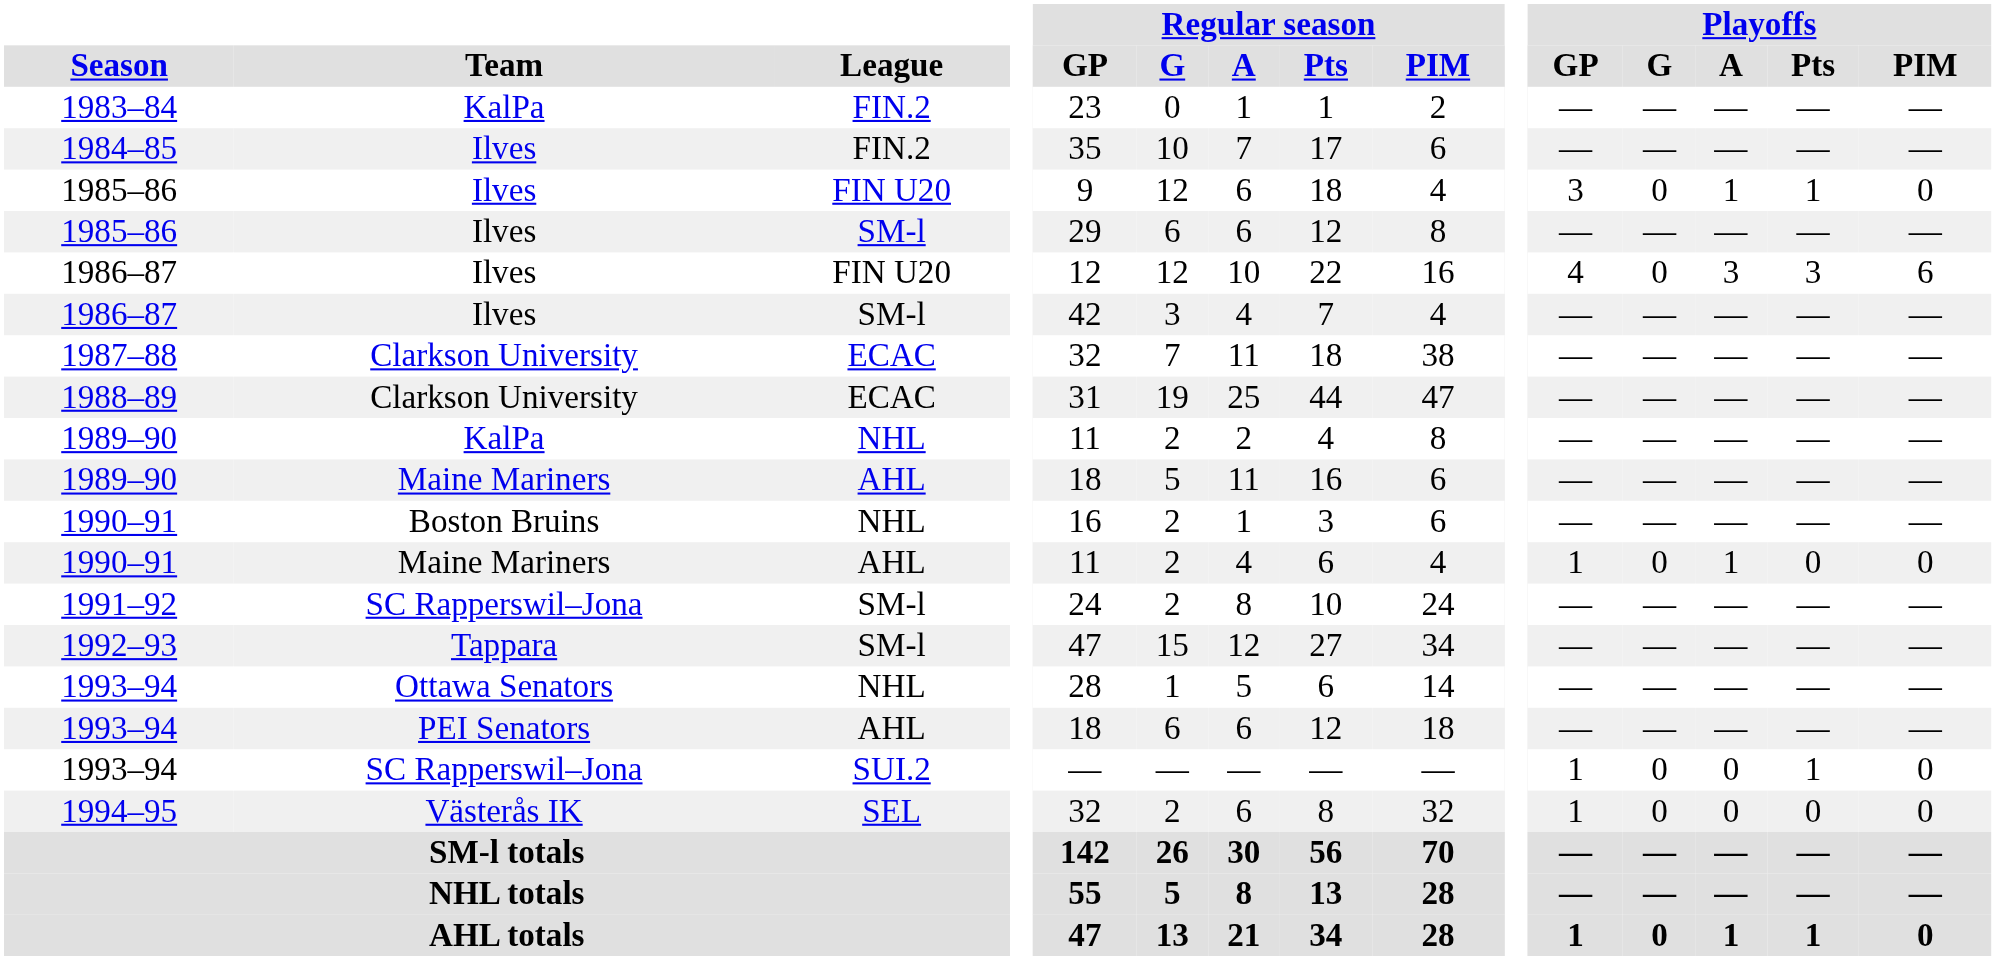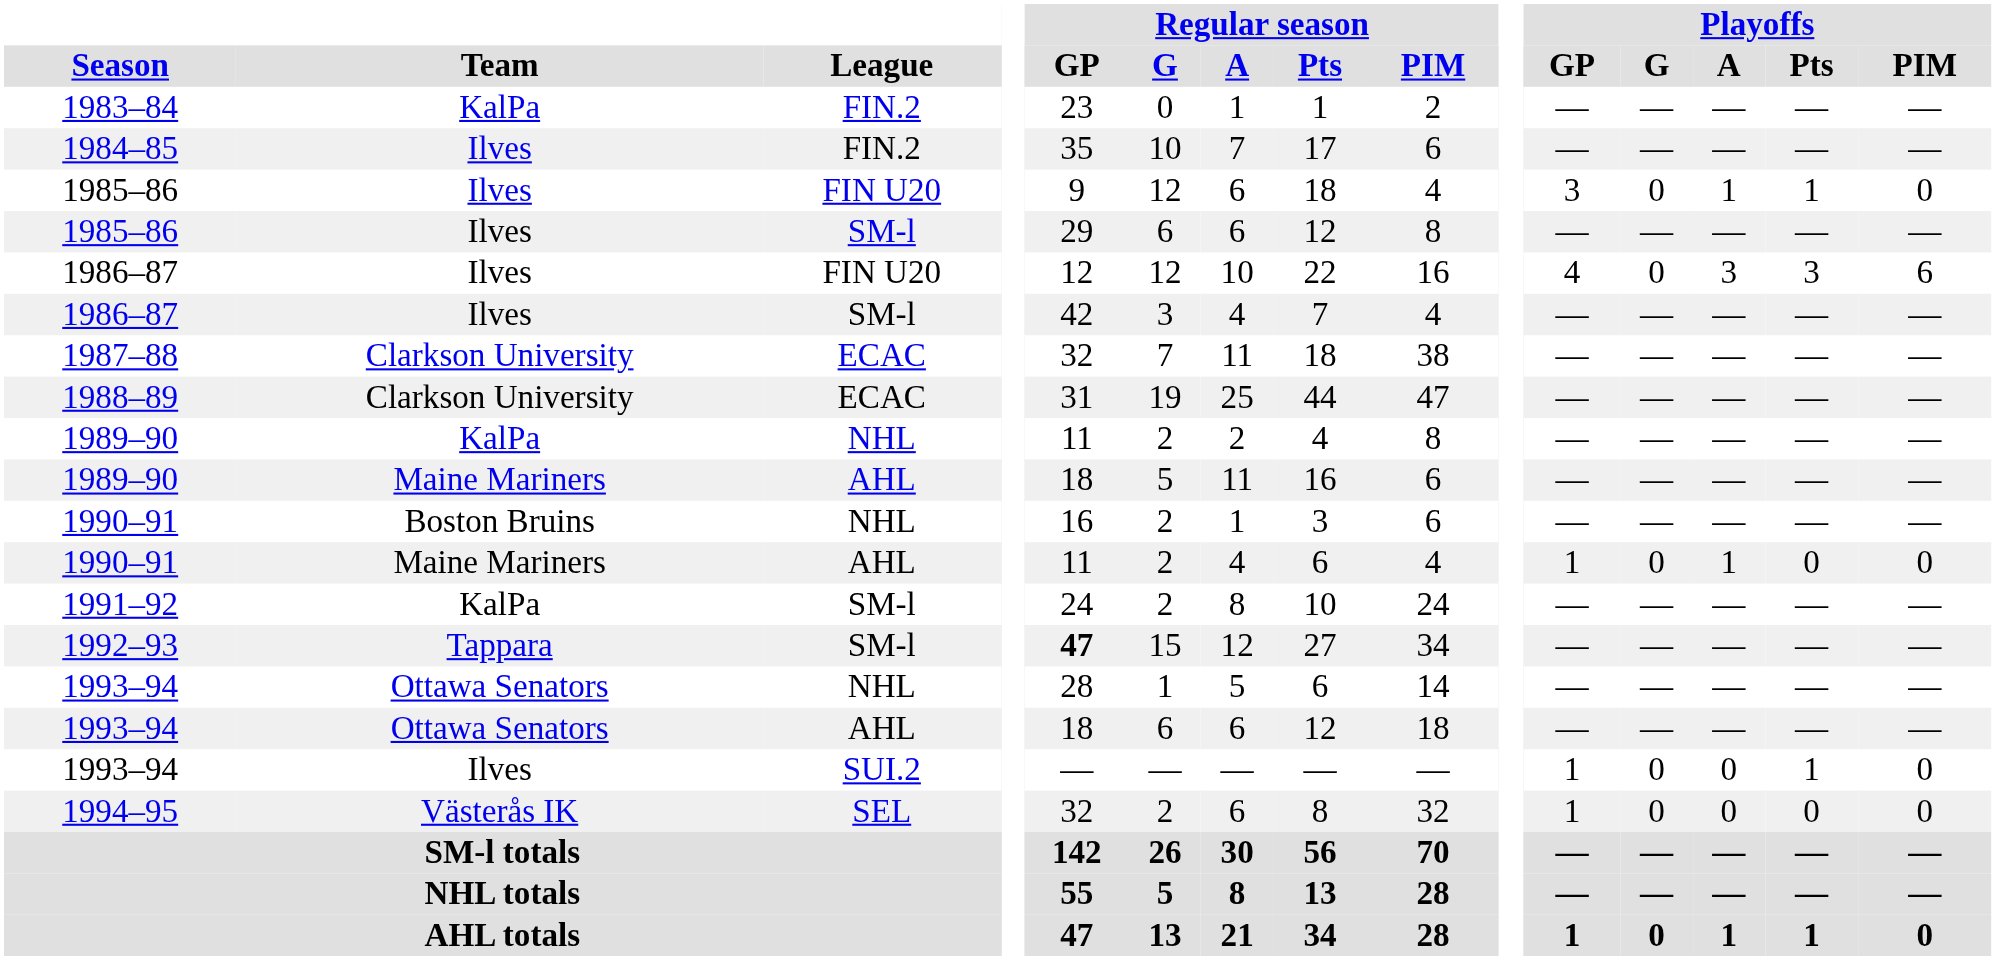1991–92 | Team: SC Rapperswil–Jona -> KalPa
1992–93 | Regular season / GP: normal -> bold
1993–94 / AHL | Team: PEI Senators -> Ottawa Senators
1993–94 / SUI.2 | Team: SC Rapperswil–Jona -> Ilves
